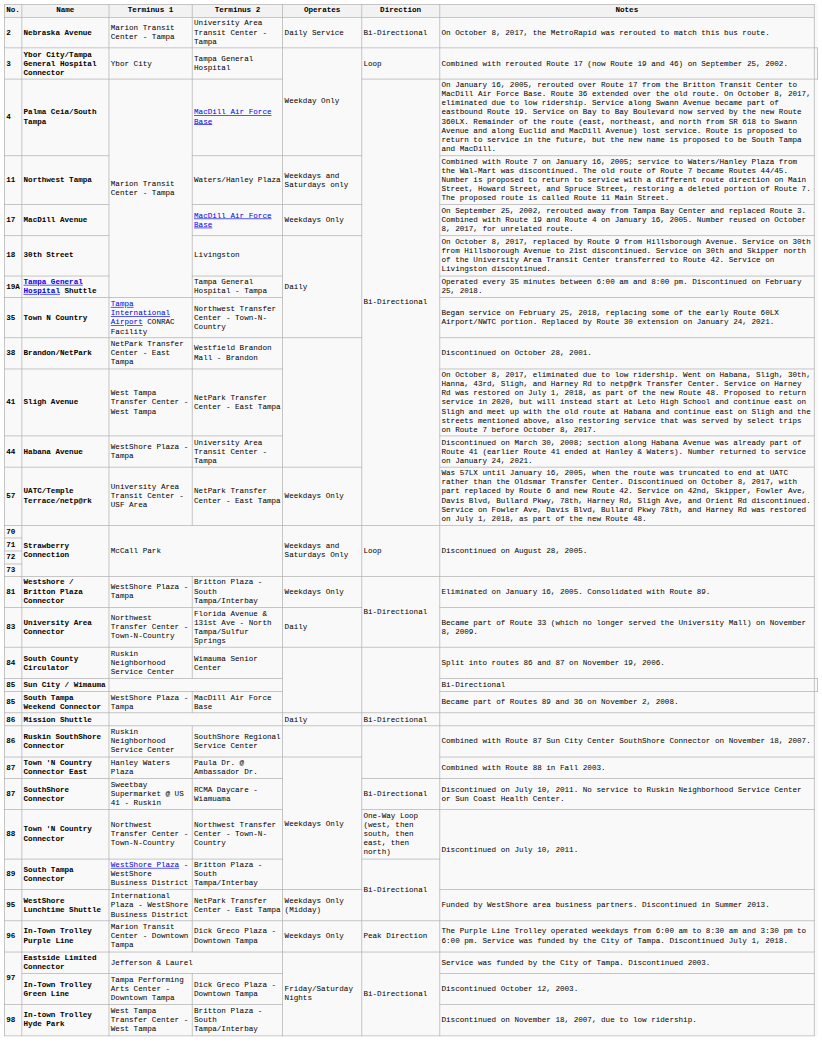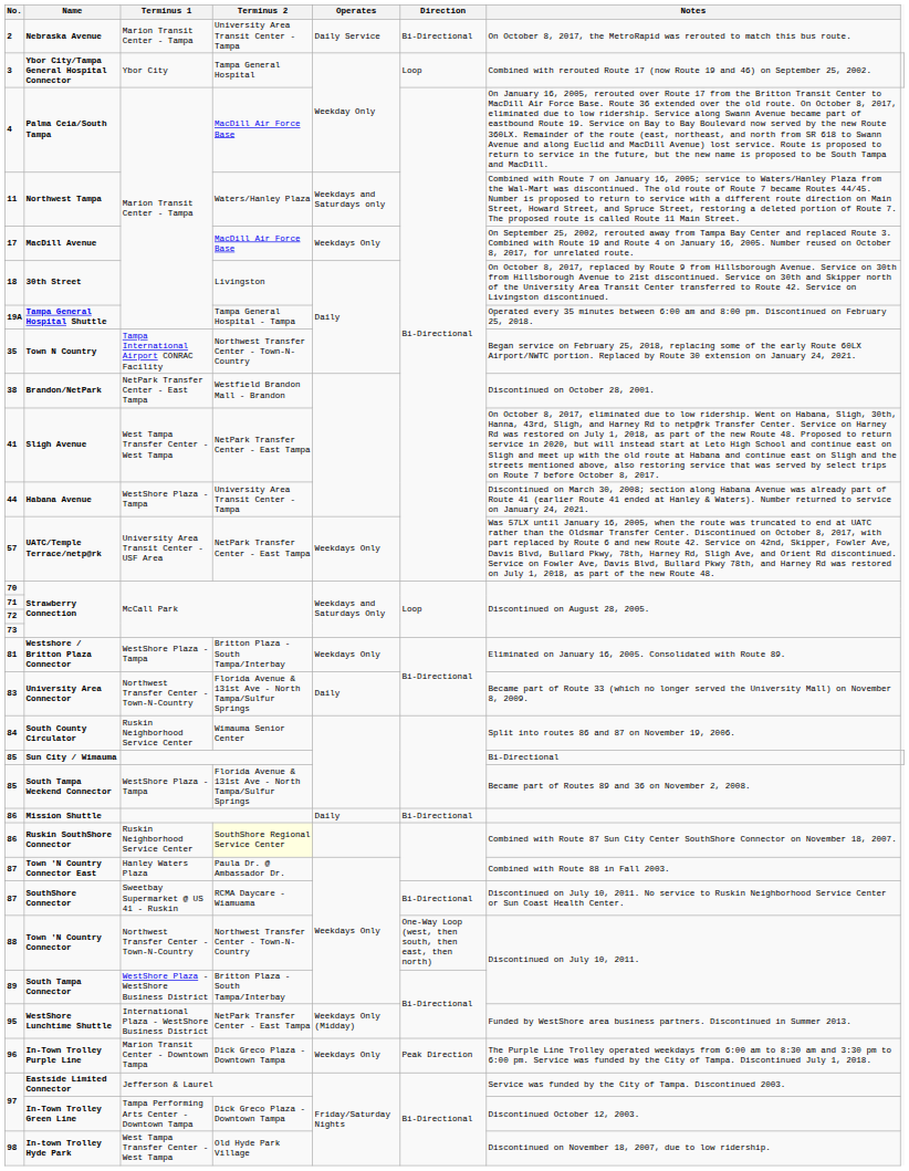South Tampa Weekend Connector | Terminus 2: MacDill Air Force Base -> Florida Avenue & 131st Ave - North Tampa/Sulfur Springs
Ruskin SouthShore Connector | Terminus 2: no background -> lightyellow background
In-town Trolley Hyde Park | Terminus 2: Britton Plaza - South Tampa/Interbay -> Old Hyde Park Village
